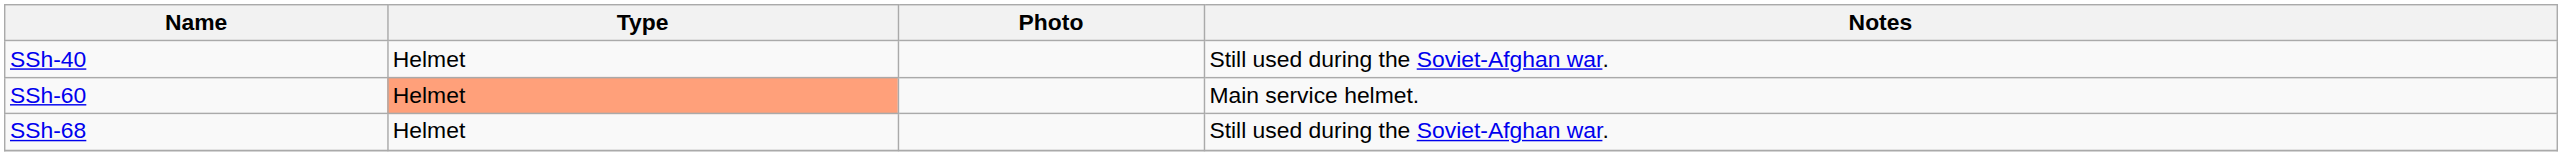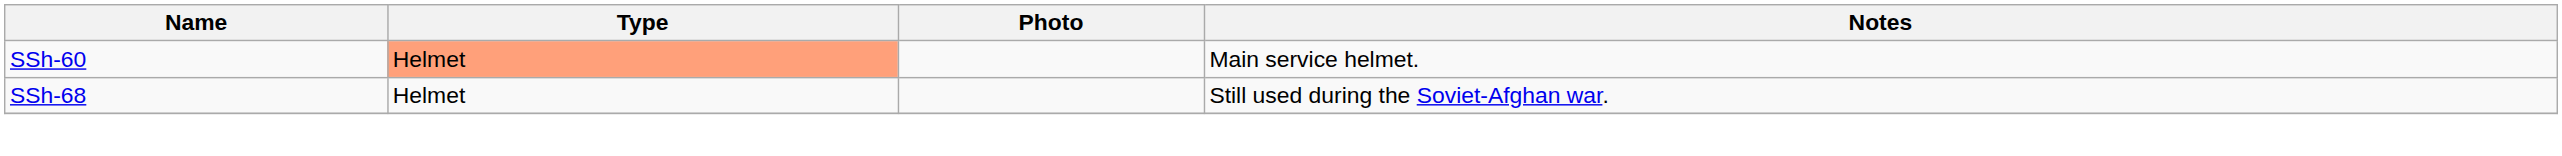- row: SSh-40 | Helmet | Still used during the Soviet-Afghan war.
